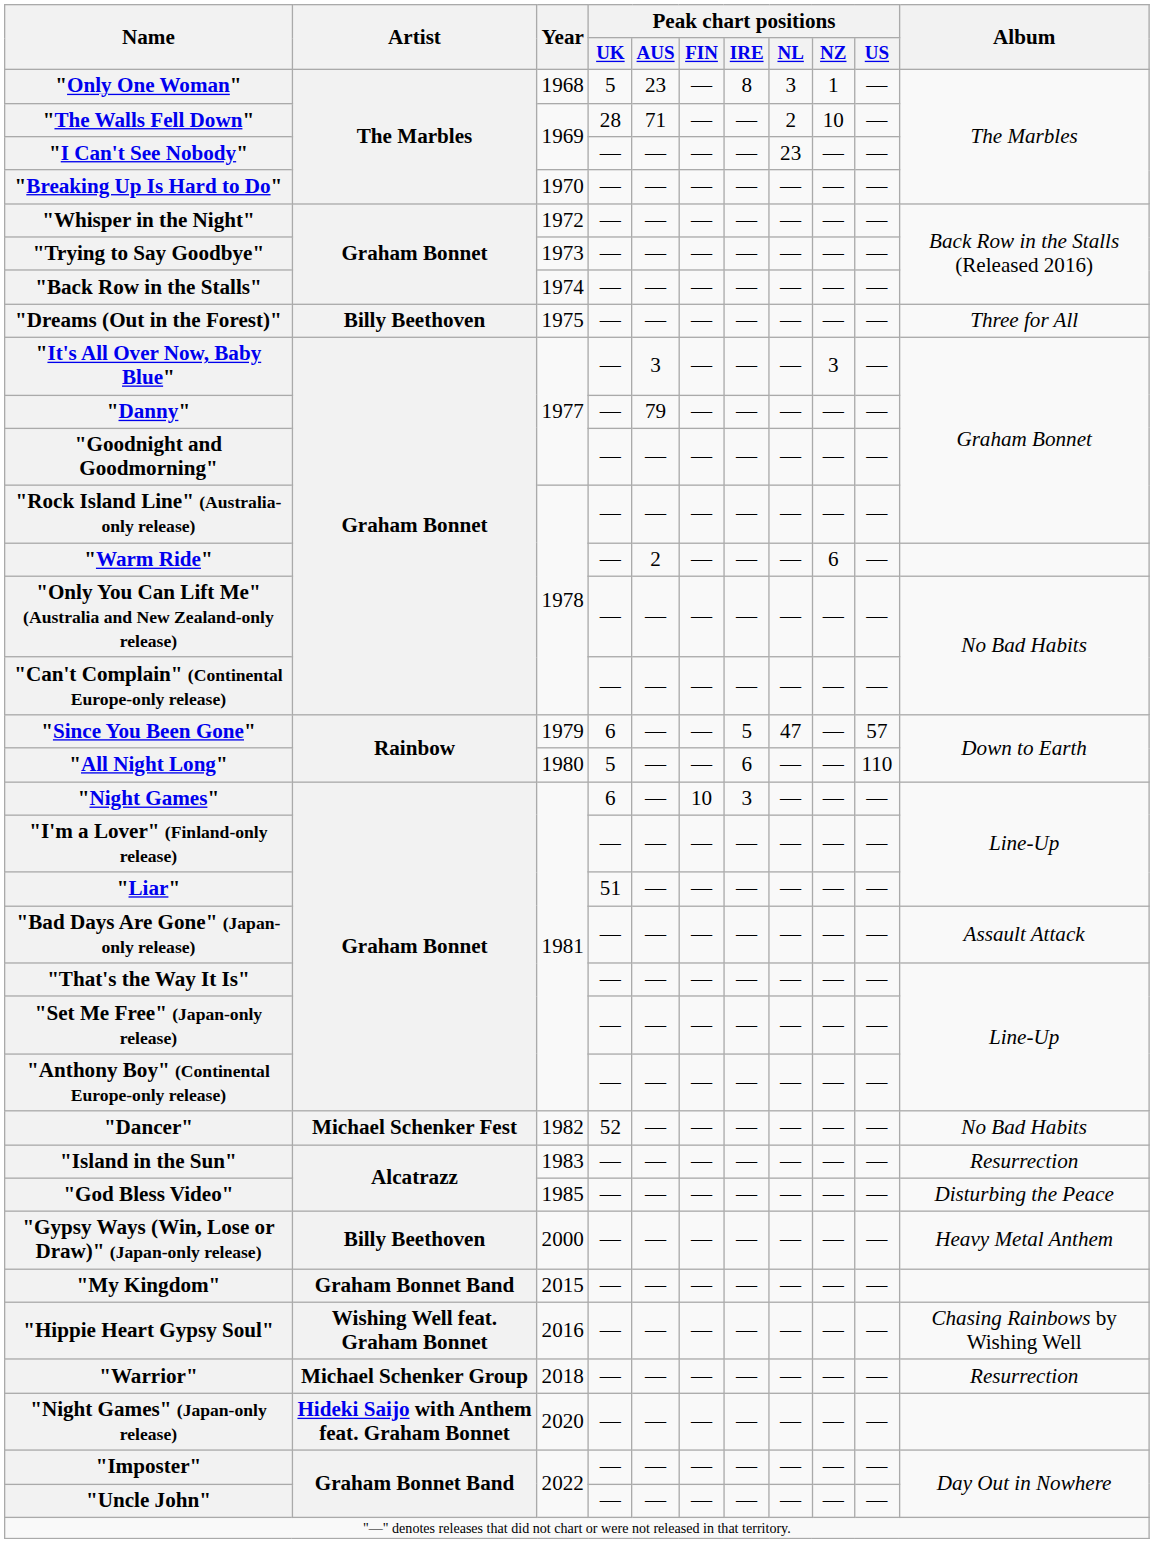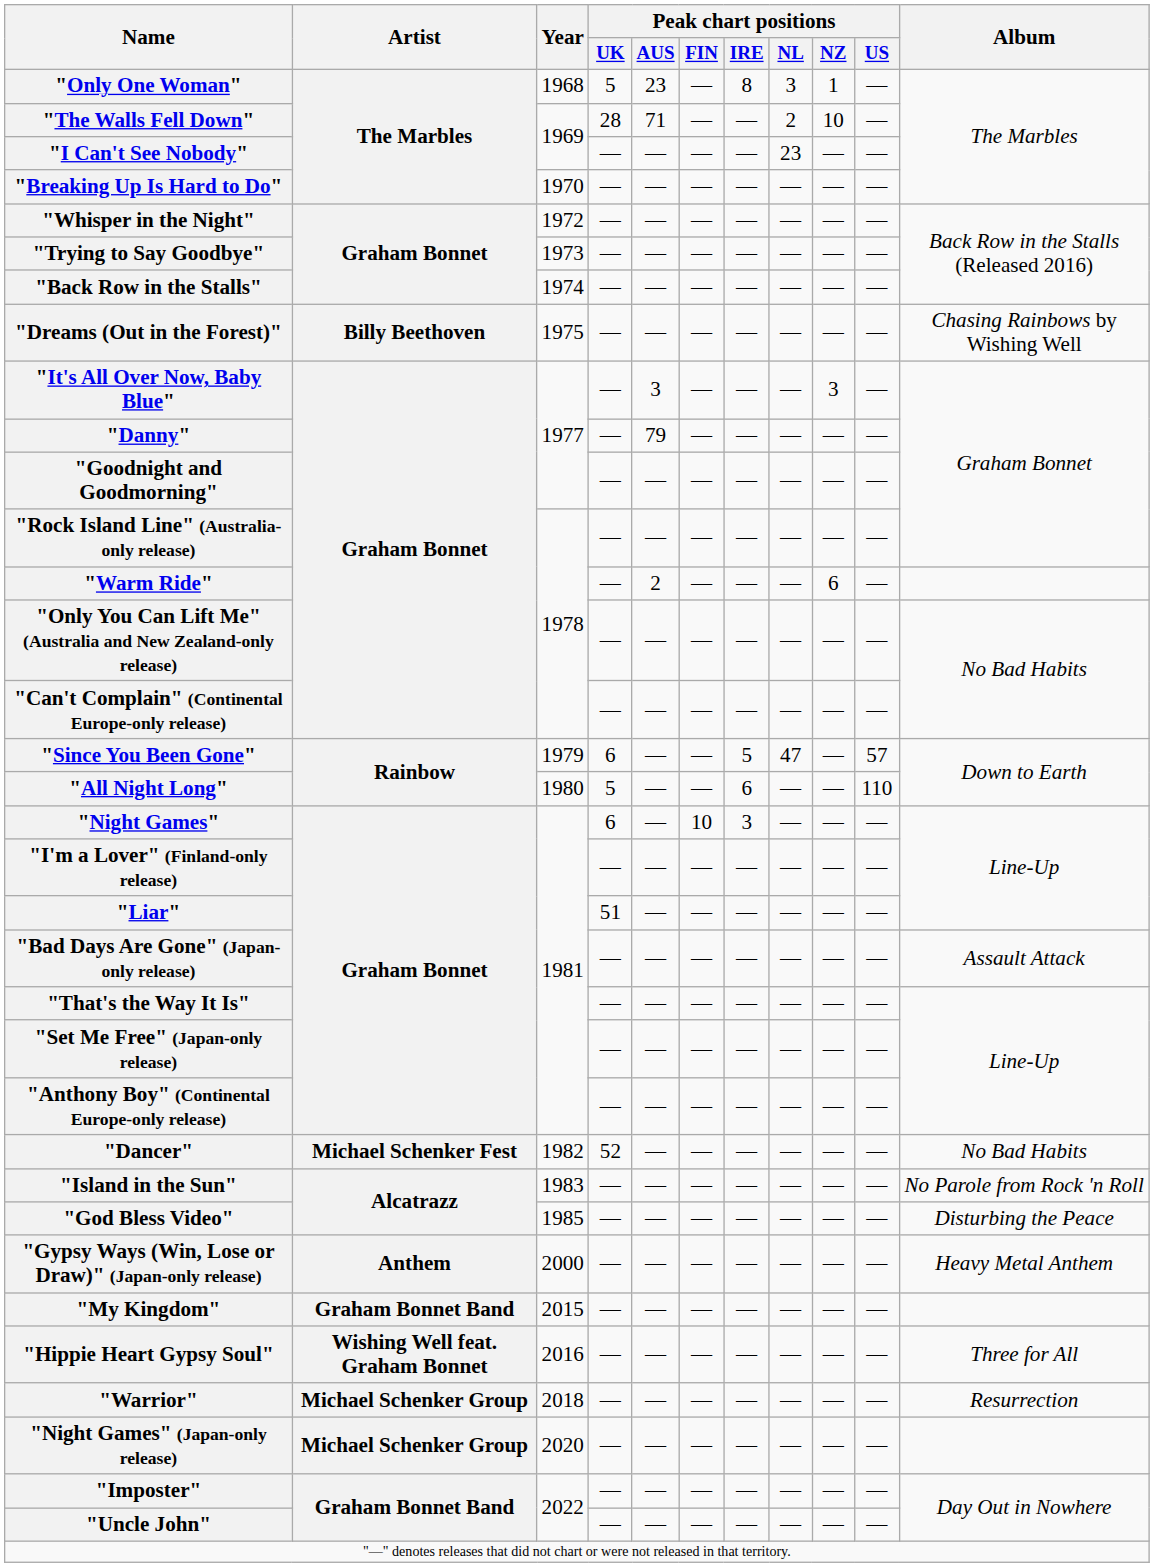"Dreams (Out in the Forest)" | Album: Three for All -> Chasing Rainbows by Wishing Well
"Island in the Sun" | Album: Resurrection -> No Parole from Rock 'n Roll
"Gypsy Ways (Win, Lose or Draw)" (Japan-only release) | Artist: Billy Beethoven -> Anthem
"Hippie Heart Gypsy Soul" | Album: Chasing Rainbows by Wishing Well -> Three for All
"Night Games" (Japan-only release) | Artist: Hideki Saijo with Anthem feat. Graham Bonnet -> Michael Schenker Group
